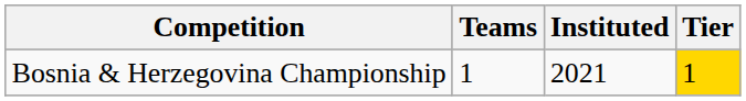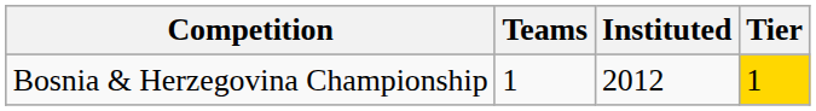Bosnia & Herzegovina Championship | Instituted: 2021 -> 2012
